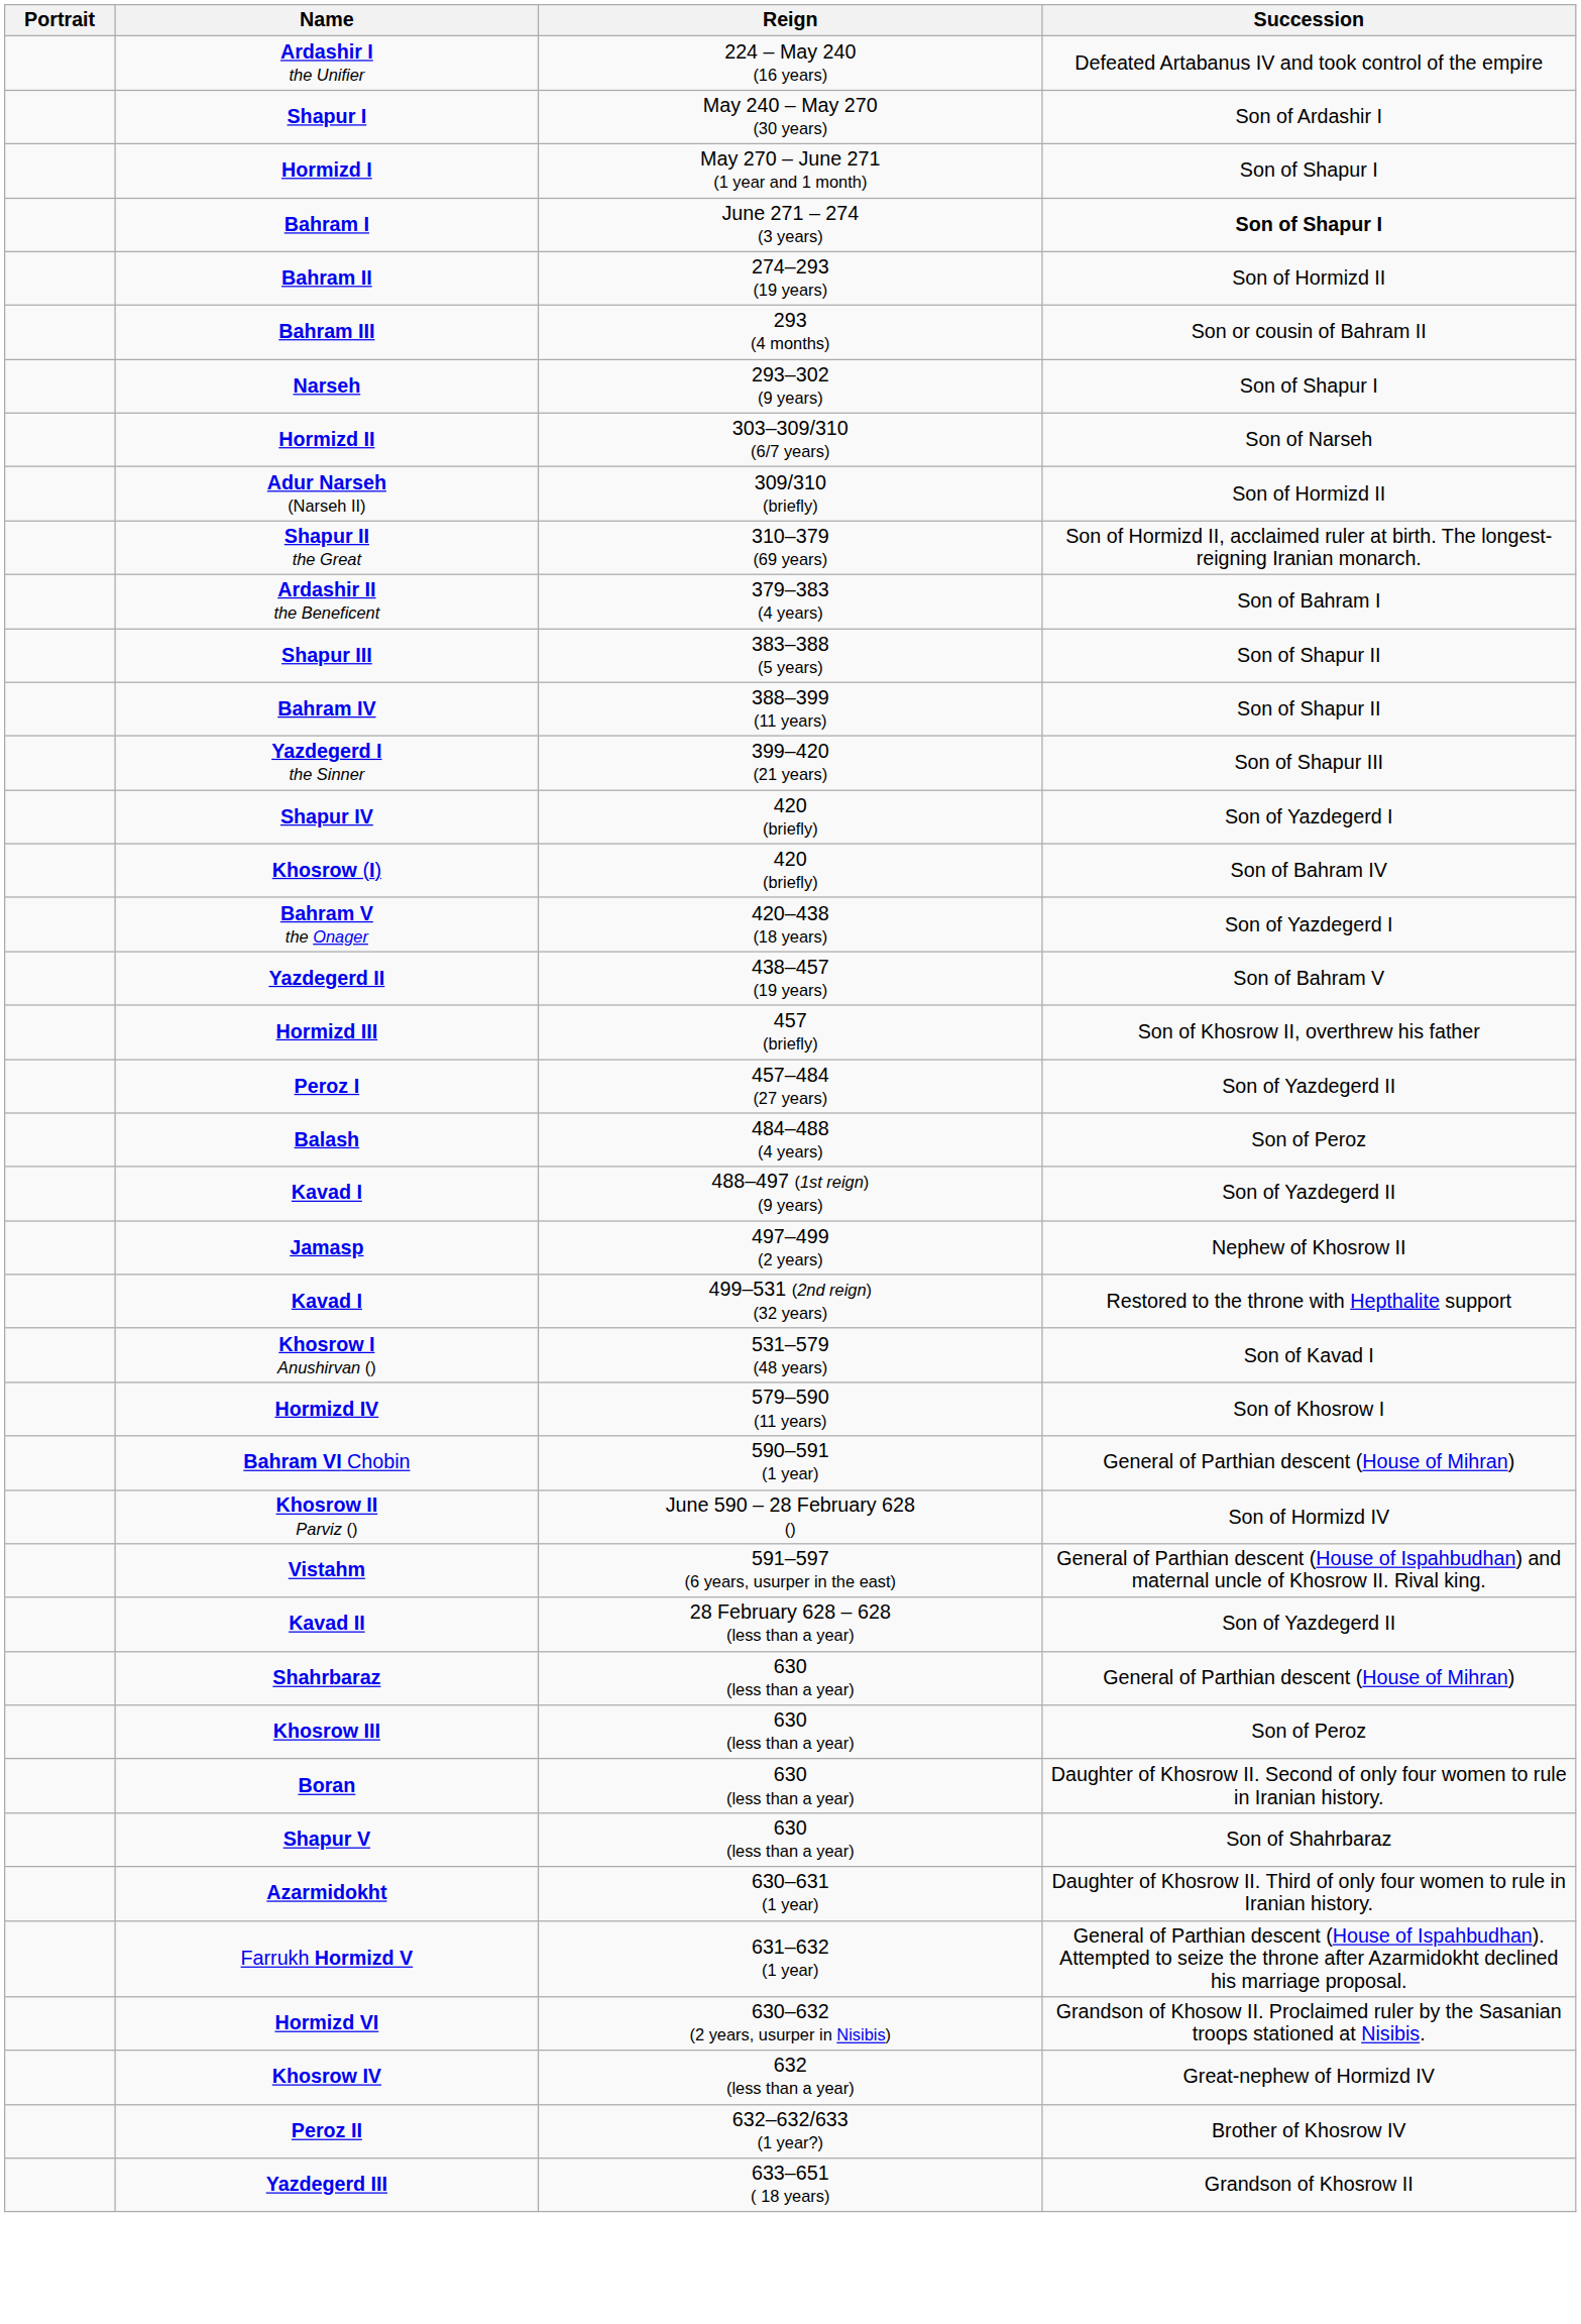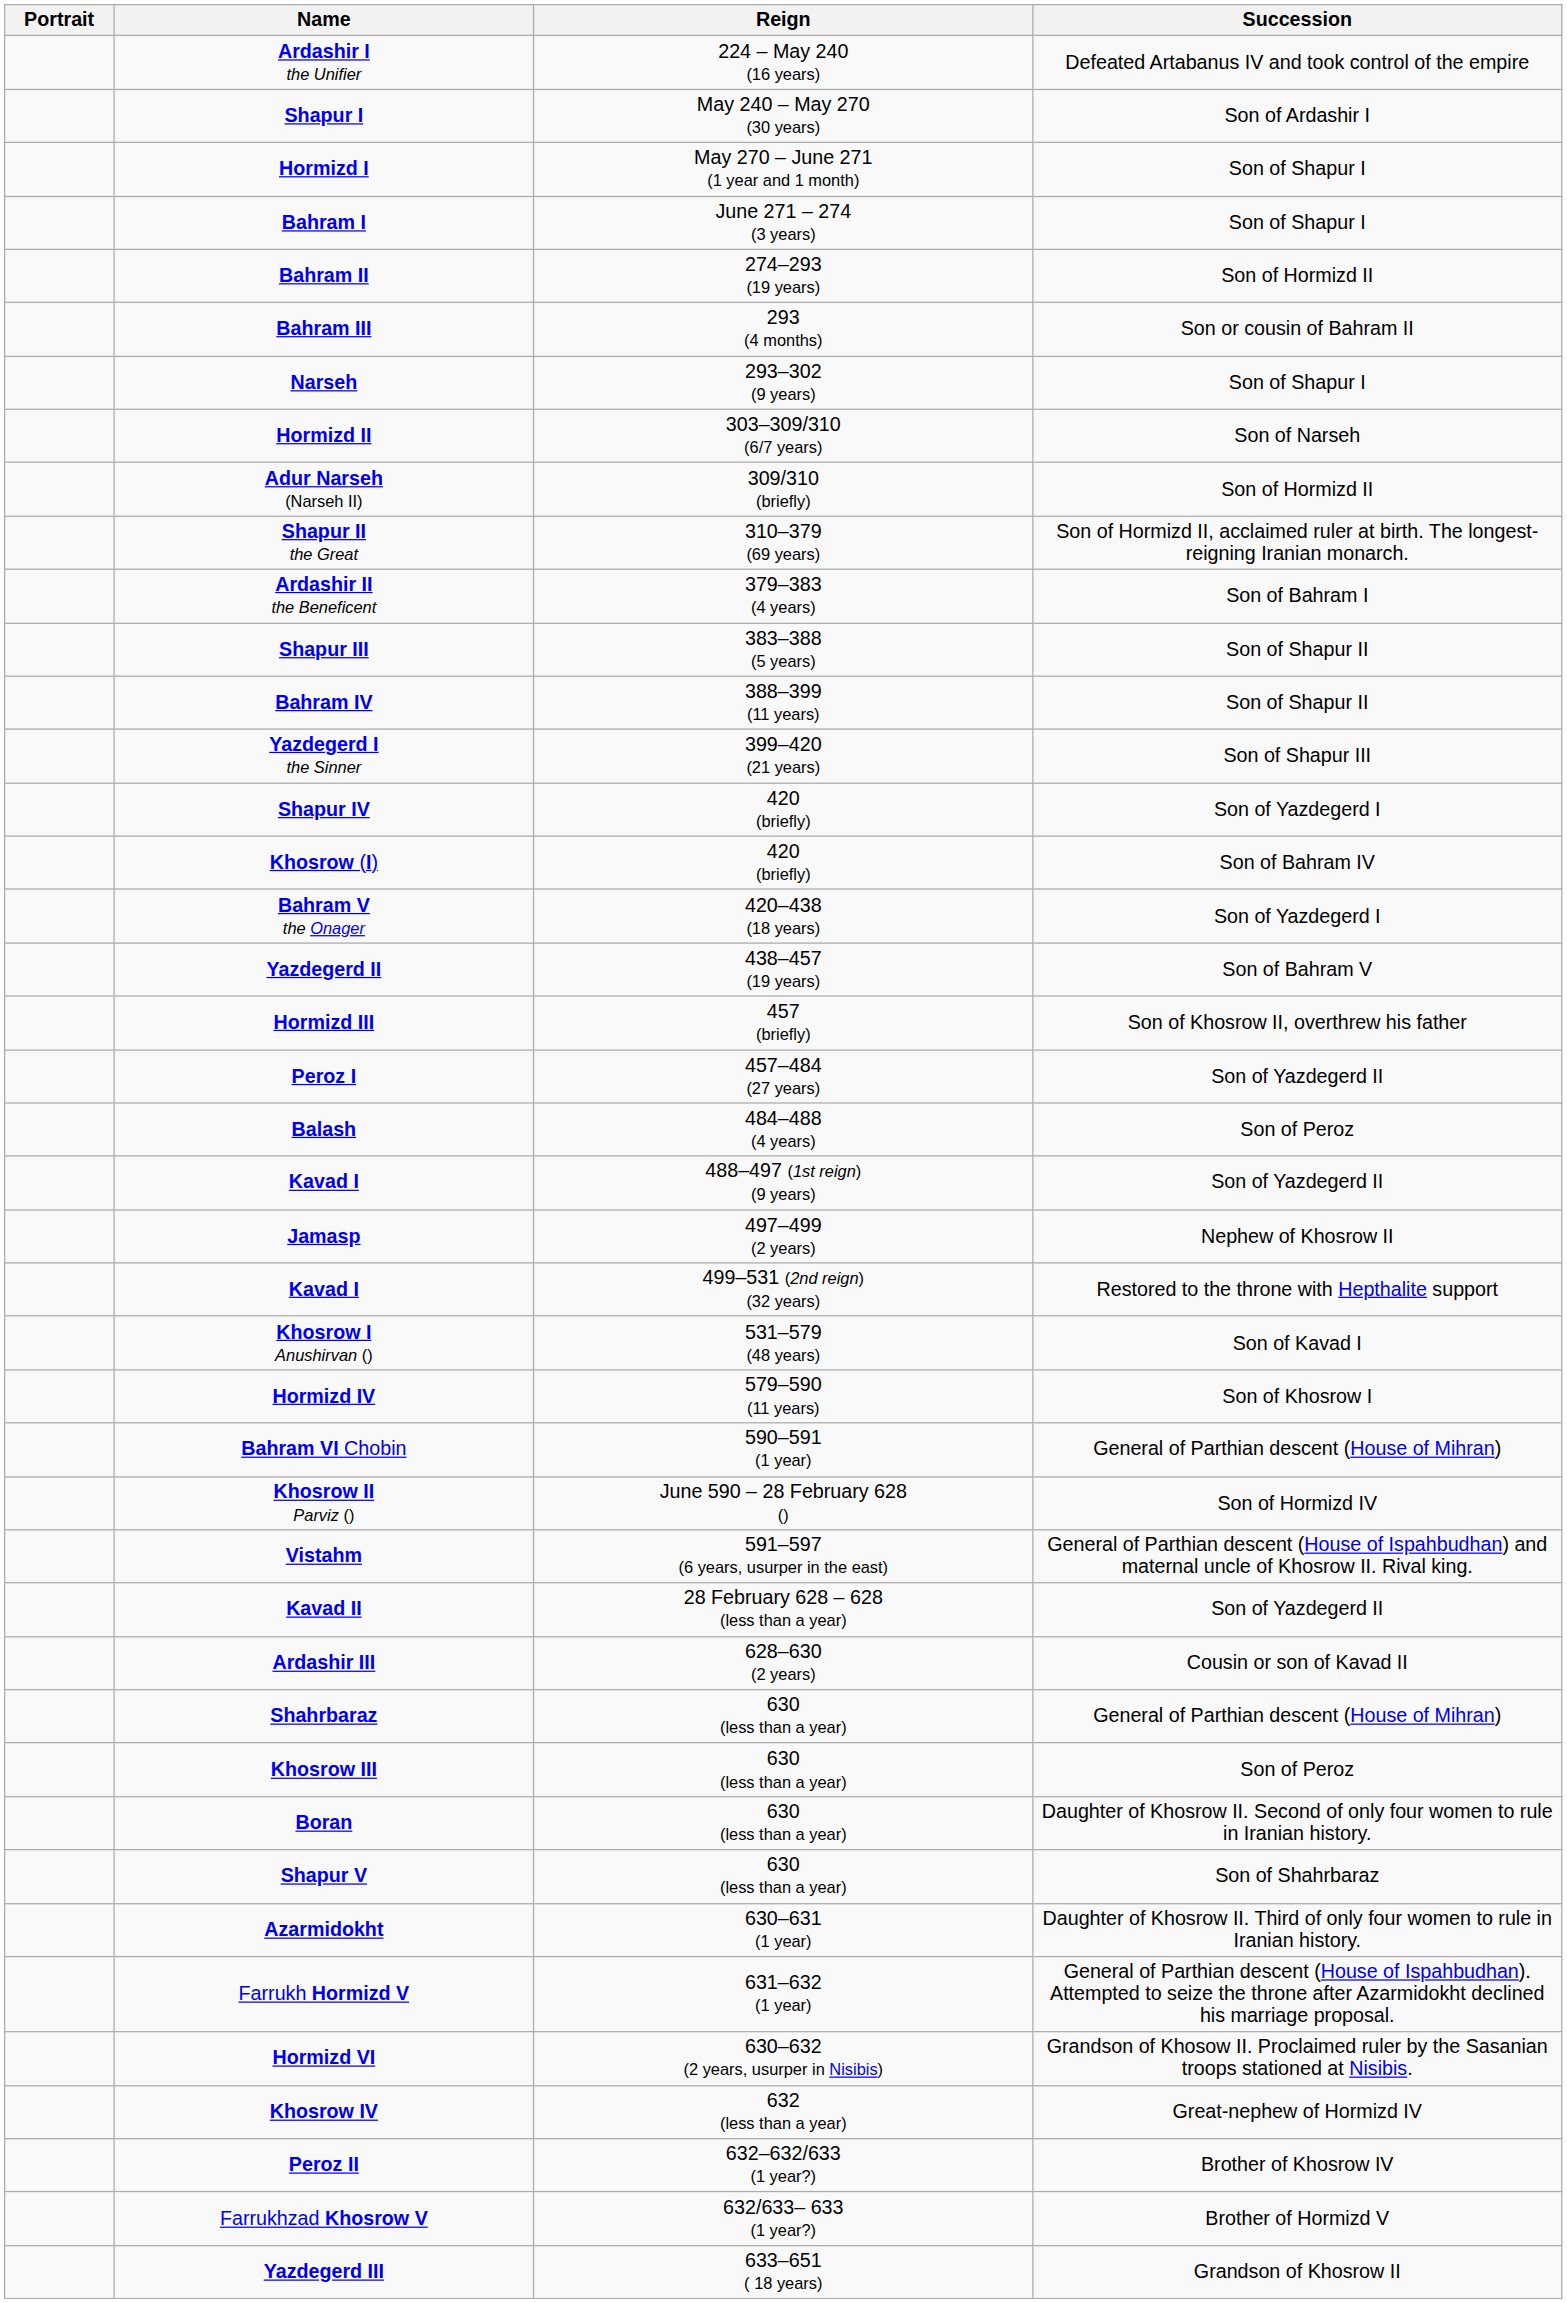Bahram I | Succession: bold -> normal
+ row: Ardashir III | 628–630 (2 years) | Cousin or son of Kavad II
+ row: Farrukhzad Khosrow V | 632/633– 633 (1 year?) | Brother of Hormizd V
